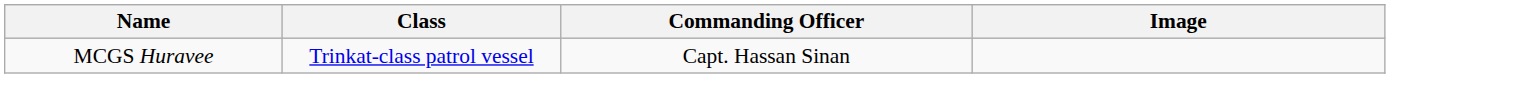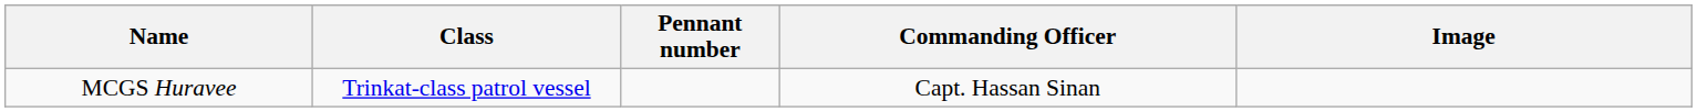+ column: Pennant number
